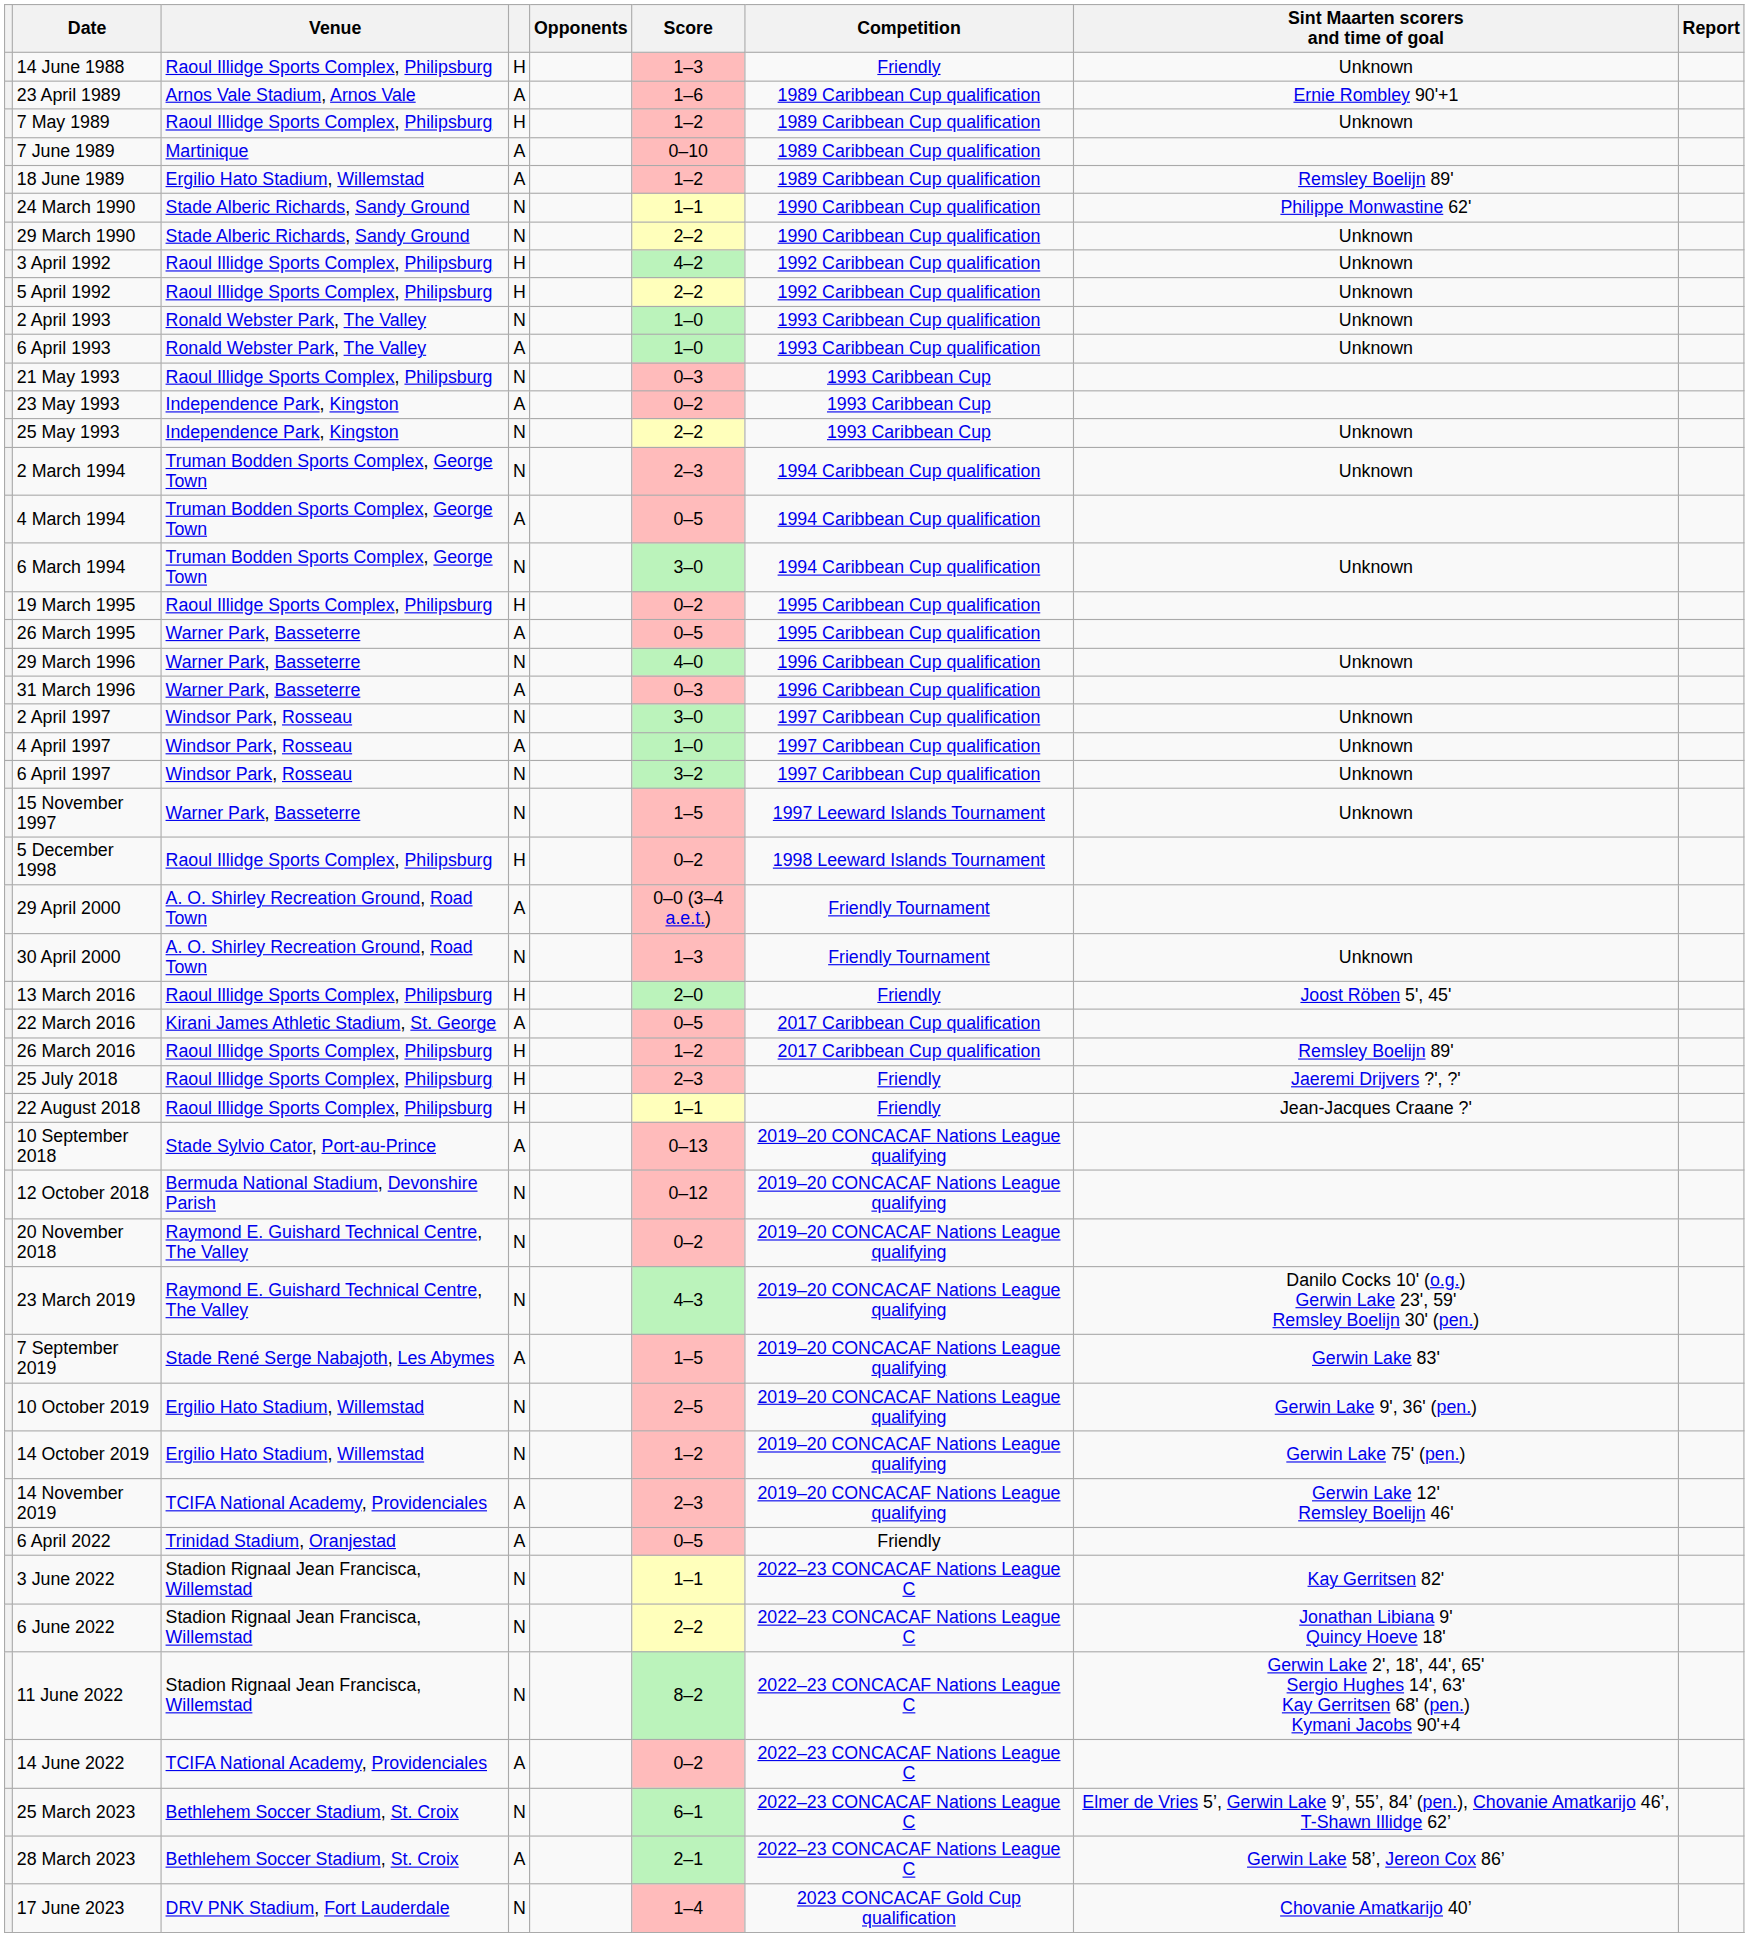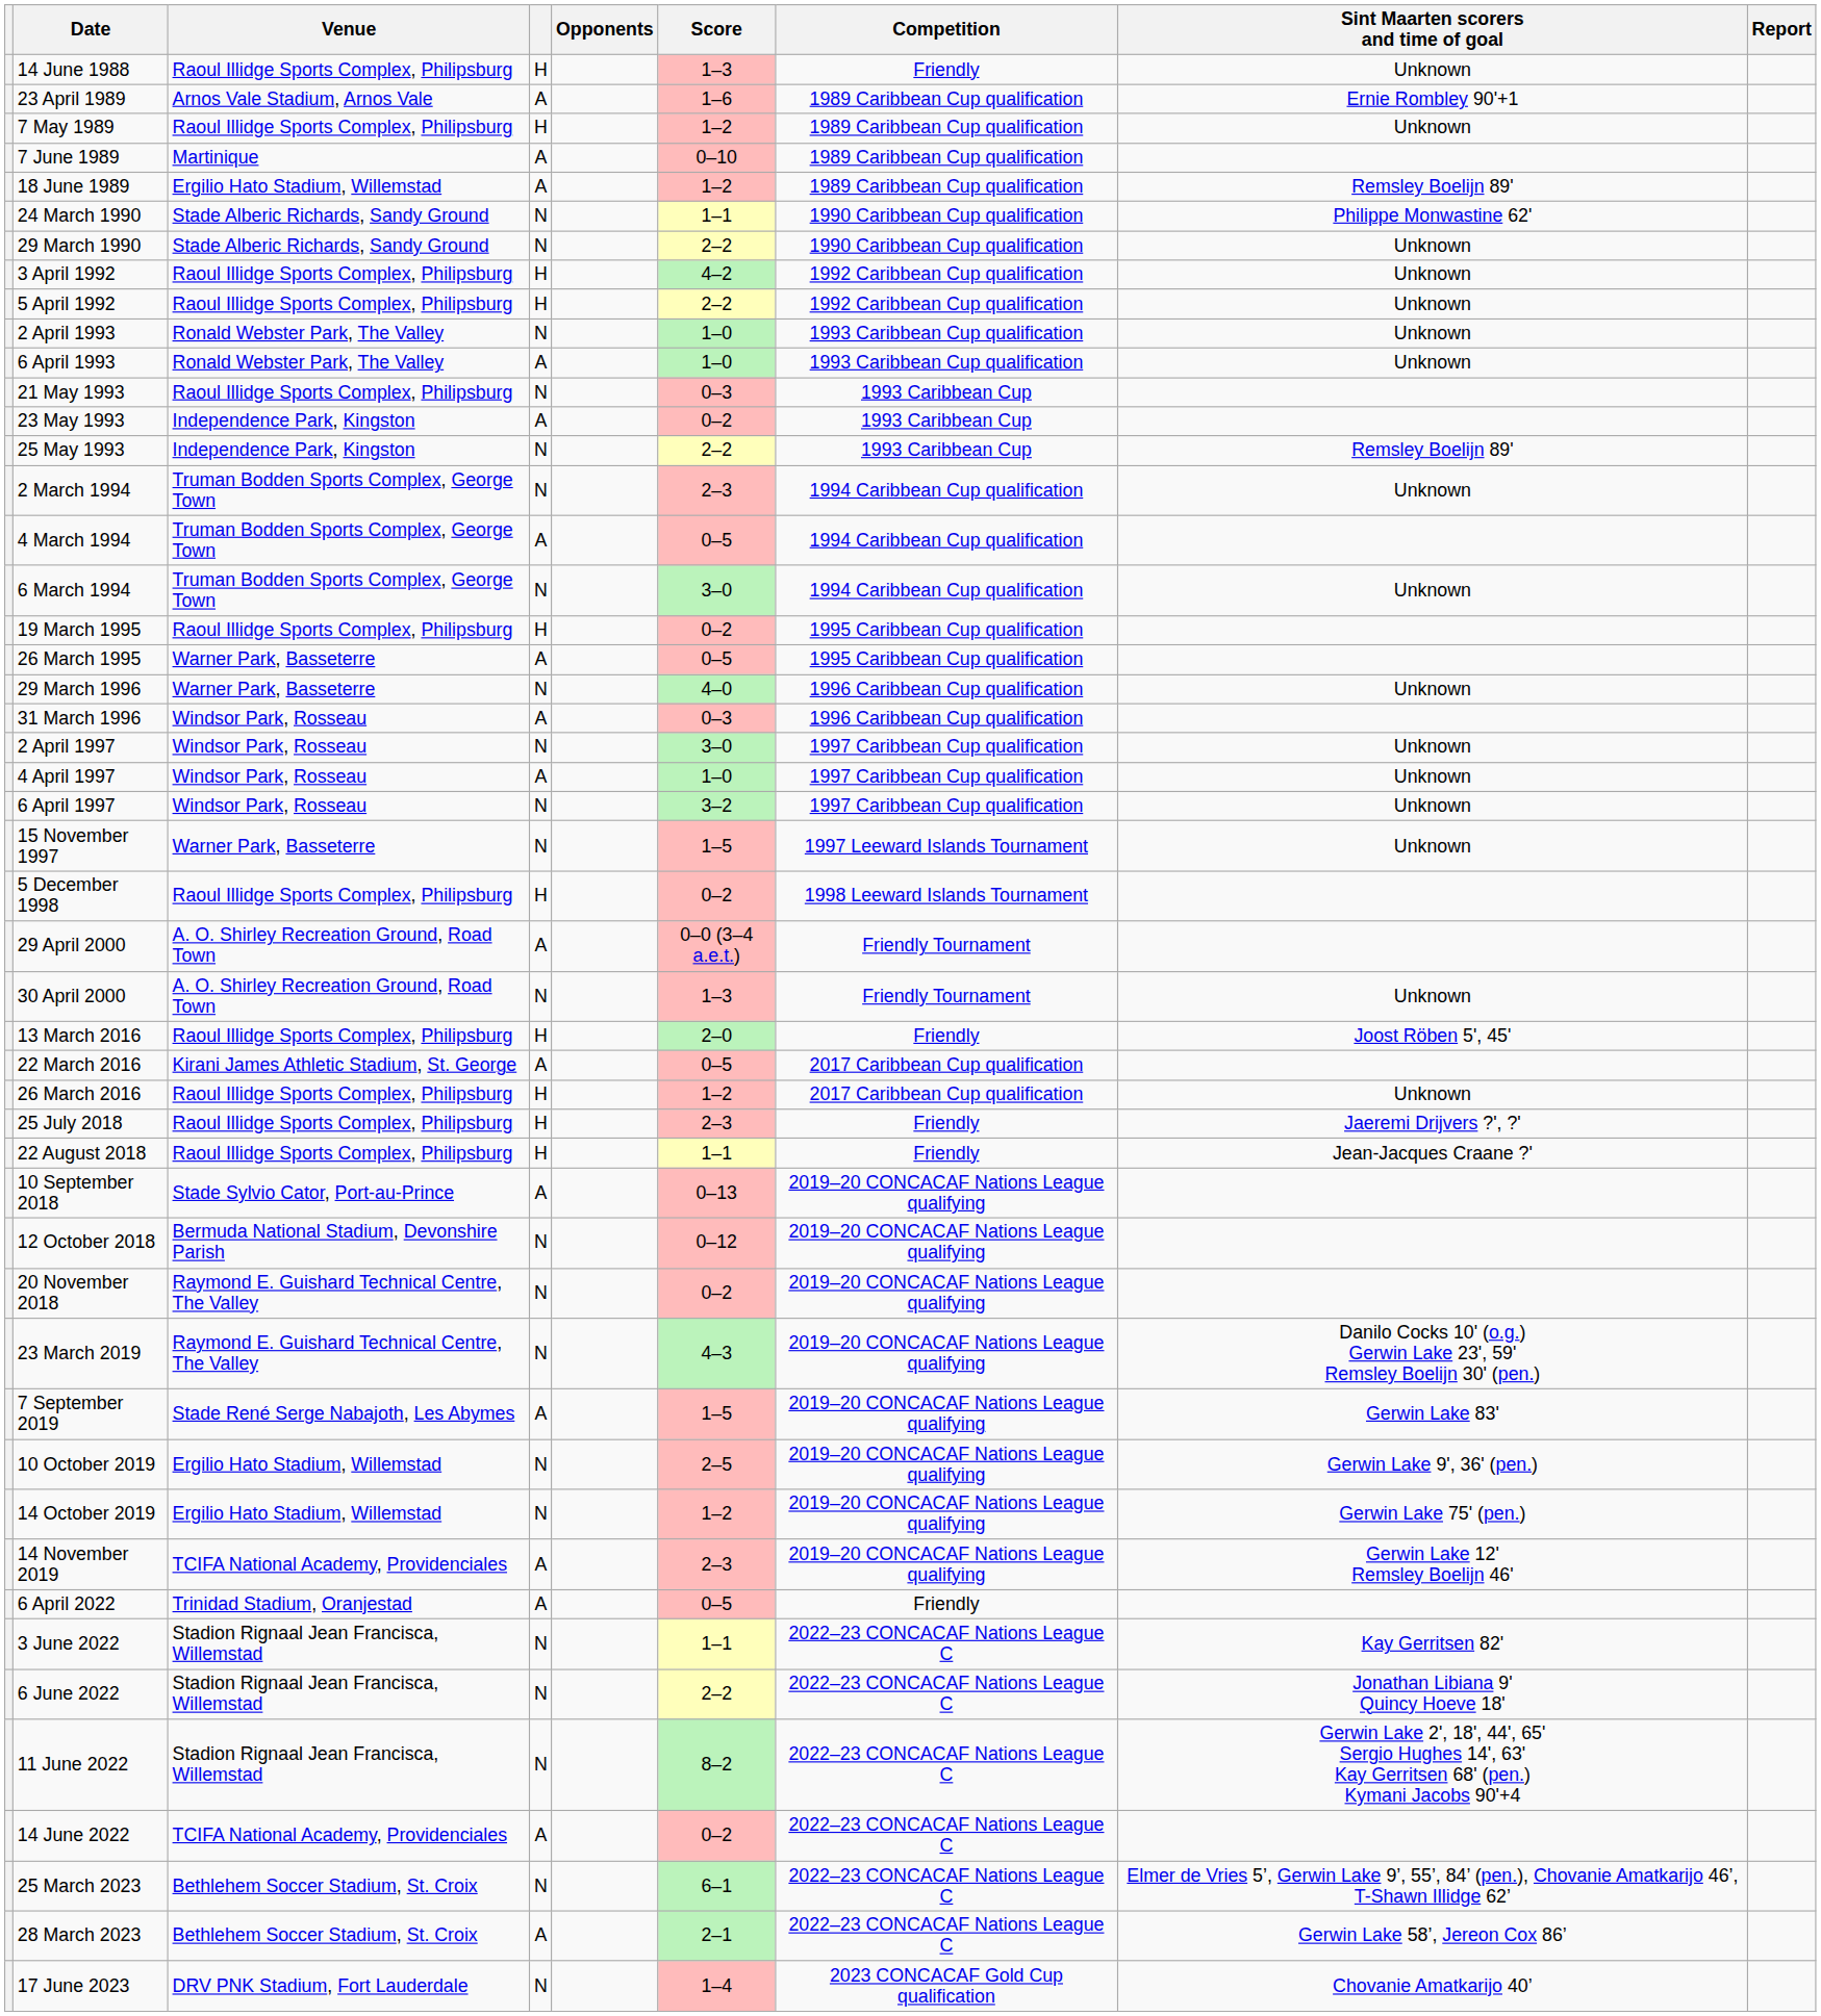25 May 1993 | Sint Maarten scorers and time of goal: Unknown -> Remsley Boelijn 89'
31 March 1996 | Venue: Warner Park, Basseterre -> Windsor Park, Rosseau
26 March 2016 | Sint Maarten scorers and time of goal: Remsley Boelijn 89' -> Unknown
